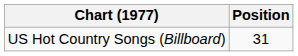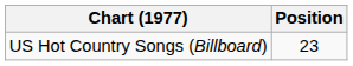US Hot Country Songs (Billboard) | Position: 31 -> 23
